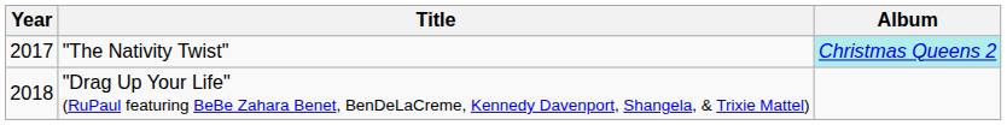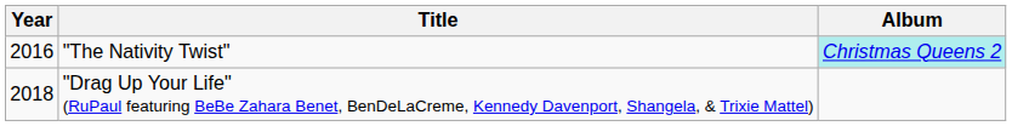"The Nativity Twist" | Year: 2017 -> 2016
